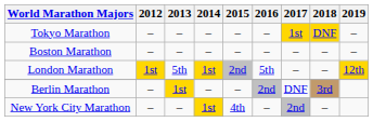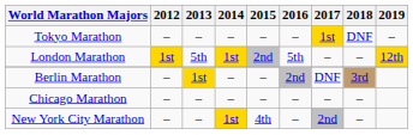Tokyo Marathon | 2018: gold background -> no background
- row: Boston Marathon | – | – | – | – | – | – | – | –
+ row: Chicago Marathon | – | – | – | – | – | – | –
